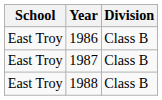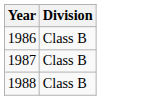- column: School | East Troy | East Troy | East Troy
